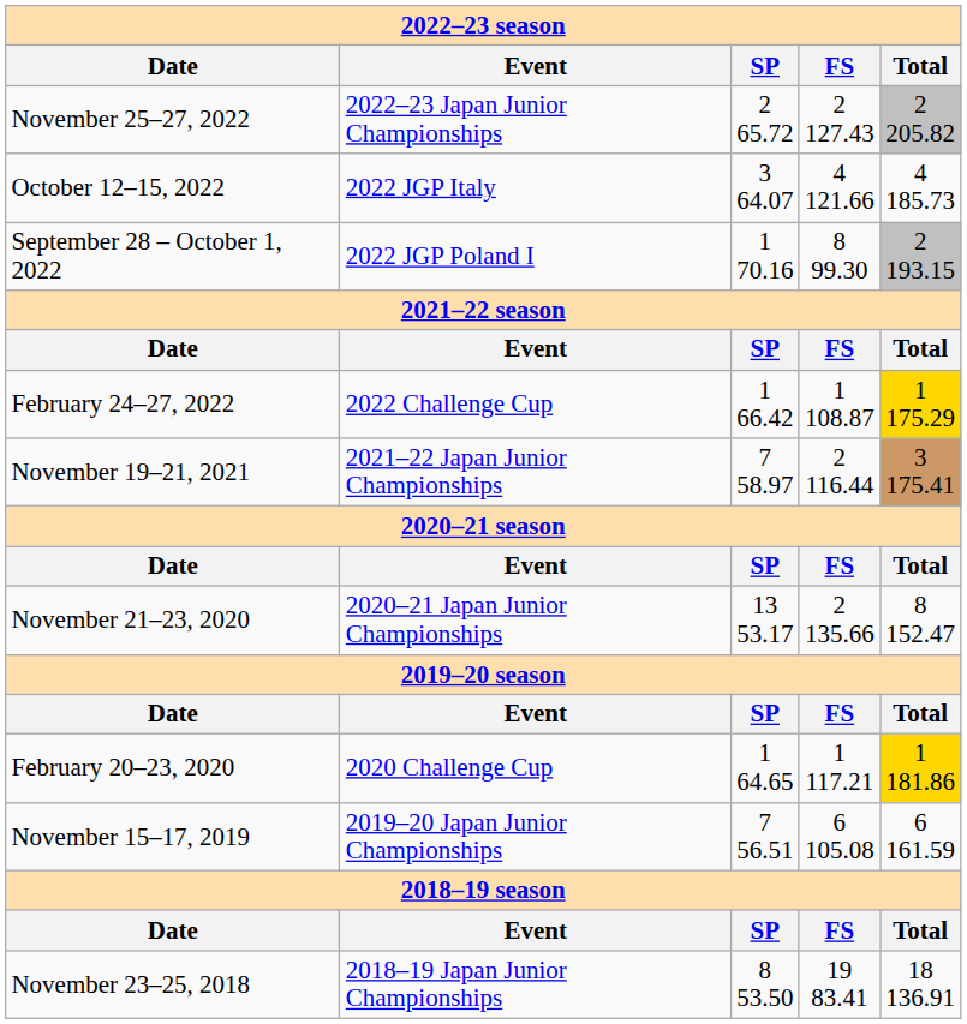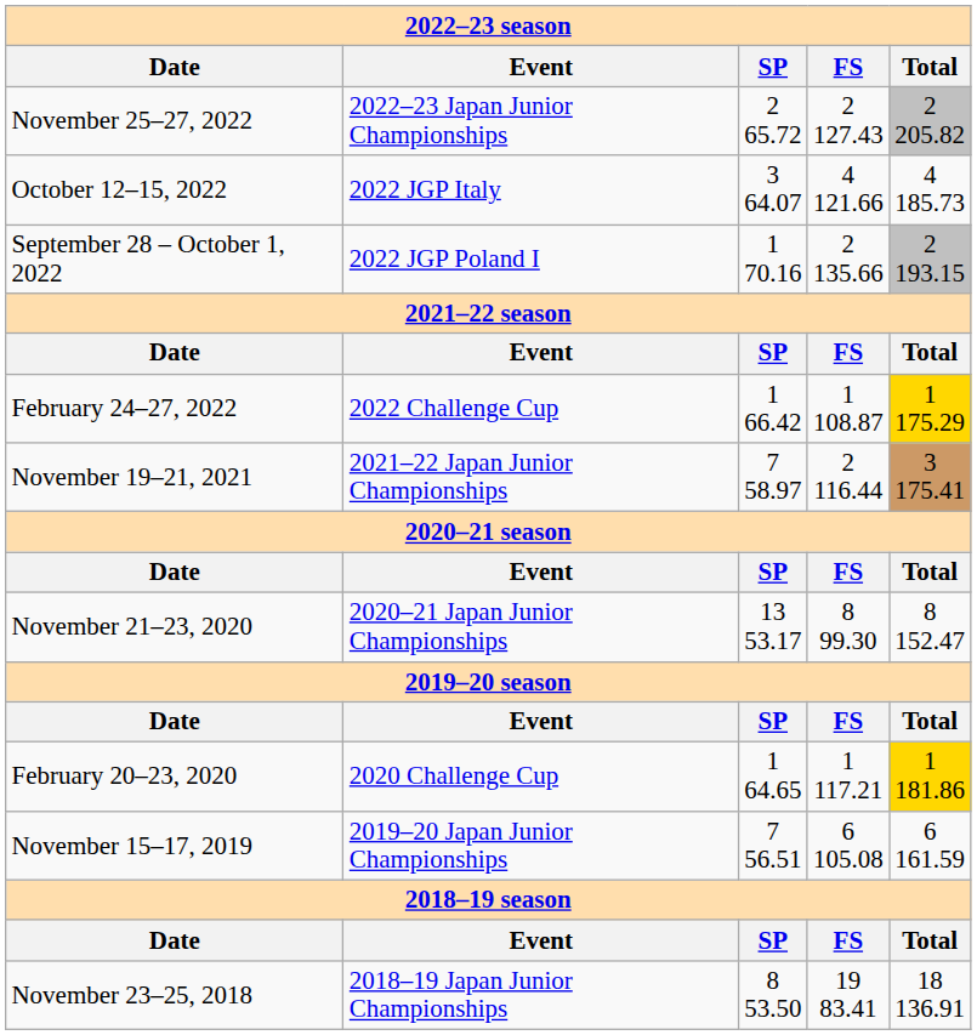September 28 – October 1, 2022 | FS: 8 99.30 -> 2 135.66
November 21–23, 2020 | FS: 2 135.66 -> 8 99.30
